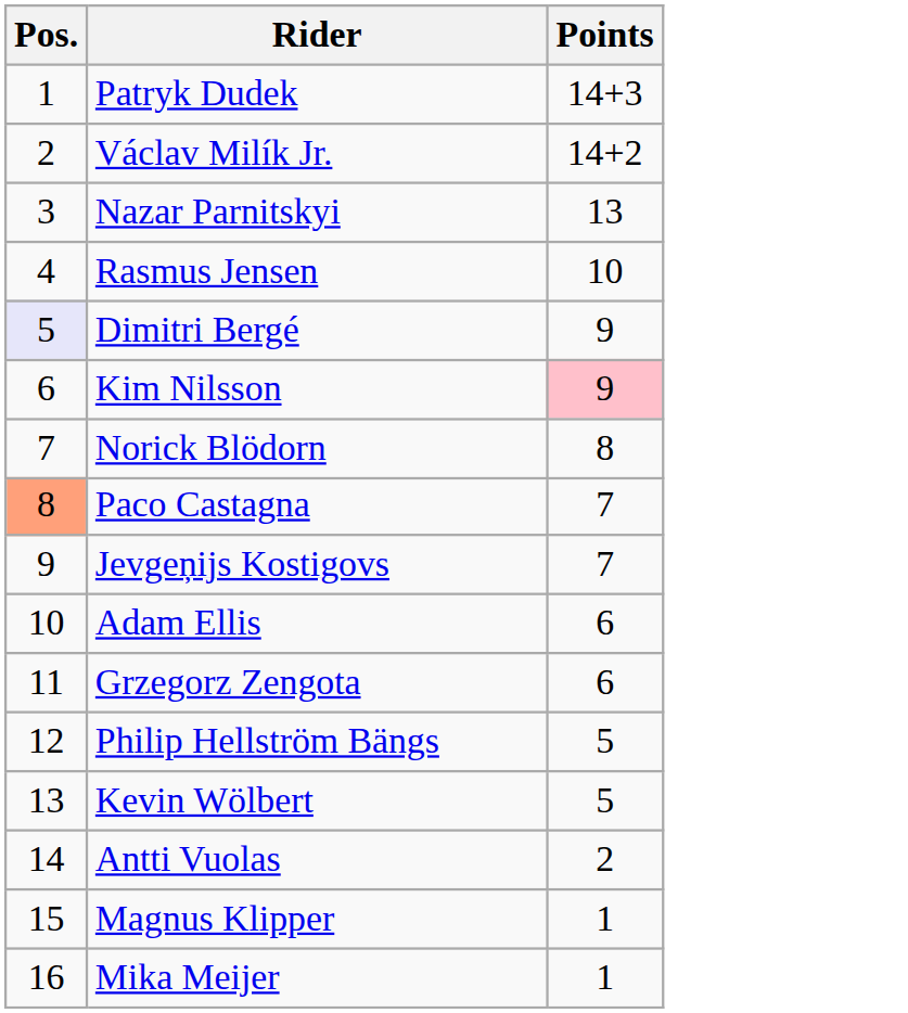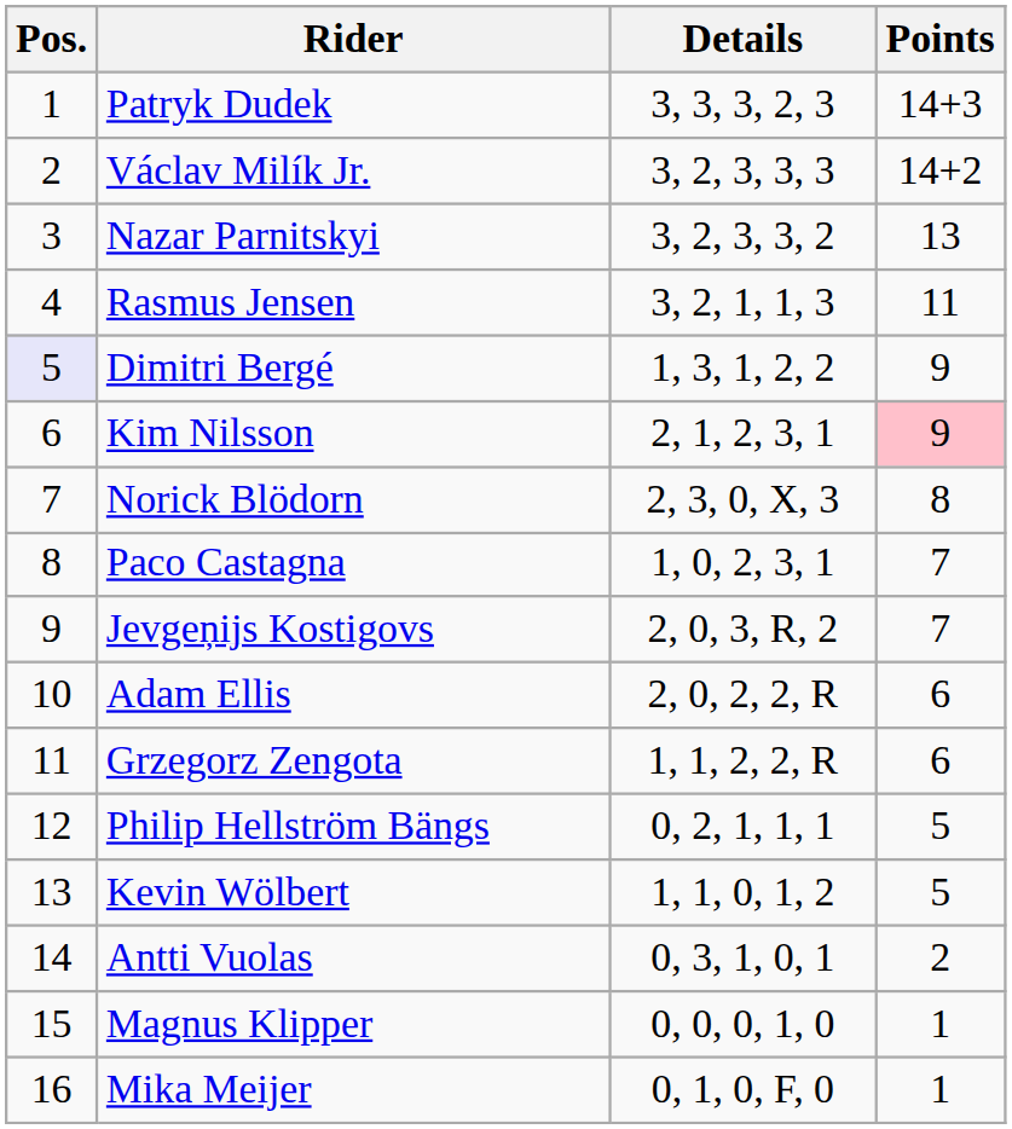+ column: Details | 3, 3, 3, 2, 3 | 3, 2, 3, 3, 3 | 3, 2, 3, 3, 2 | 3, 2, 1, 1, 3 | 1, 3, 1, 2, 2 | 2, 1, 2, 3, 1 | 2, 3, 0, X, 3 | 1, 0, 2, 3, 1 | 2, 0, 3, R, 2 | 2, 0, 2, 2, R | 1, 1, 2, 2, R | 0, 2, 1, 1, 1 | 1, 1, 0, 1, 2 | 0, 3, 1, 0, 1 | 0, 0, 0, 1, 0 | 0, 1, 0, F, 0
Rasmus Jensen | Points: 10 -> 11
Paco Castagna | Pos.: lightsalmon background -> no background
